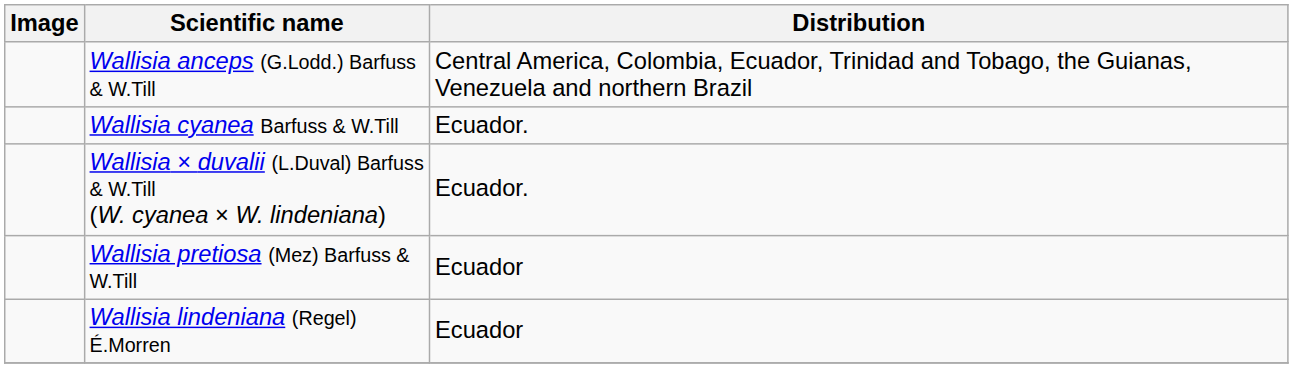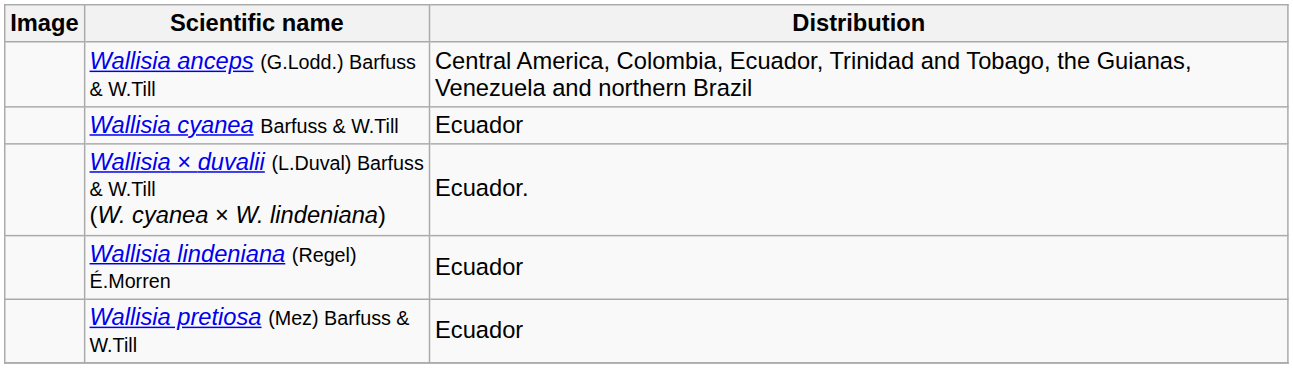Wallisia cyanea Barfuss & W.Till | Distribution: Ecuador. -> Ecuador
rows swapped: Wallisia lindeniana (Regel) É.Morren <-> Wallisia pretiosa (Mez) Barfuss & W.Till
